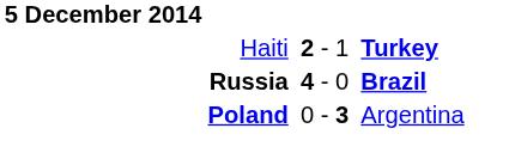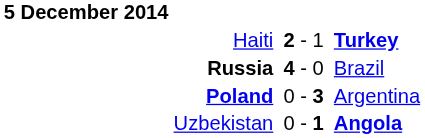Russia | column 6: bold -> normal
+ row: Uzbekistan | 0 - 1 | Angola
